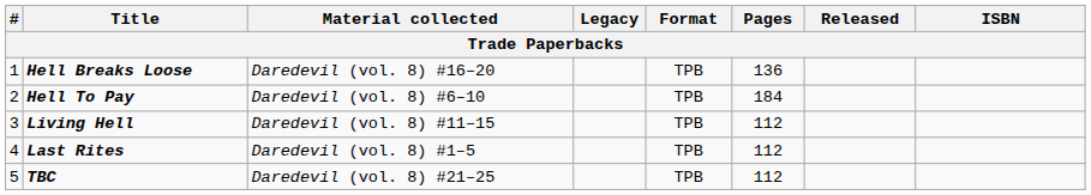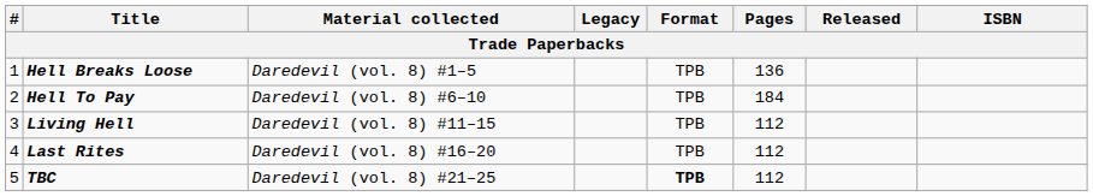Hell Breaks Loose | Material collected: Daredevil (vol. 8) #16–20 -> Daredevil (vol. 8) #1–5
Last Rites | Material collected: Daredevil (vol. 8) #1–5 -> Daredevil (vol. 8) #16–20
TBC | Format: normal -> bold
